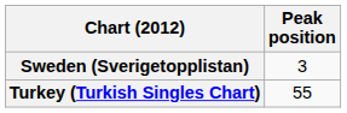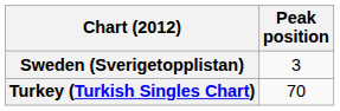Turkey (Turkish Singles Chart) | Peak position: 55 -> 70
